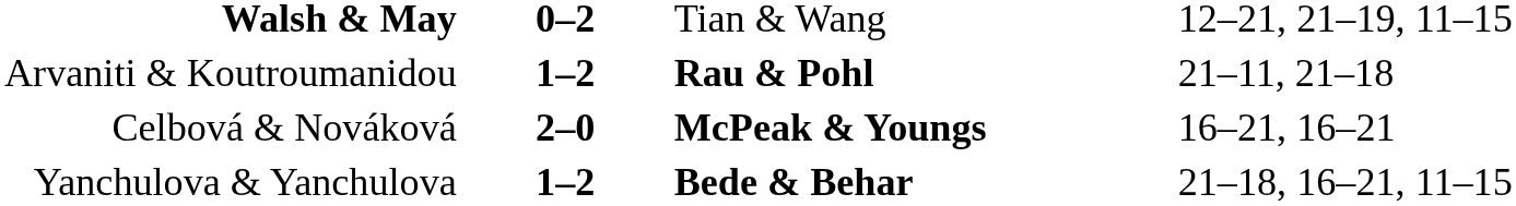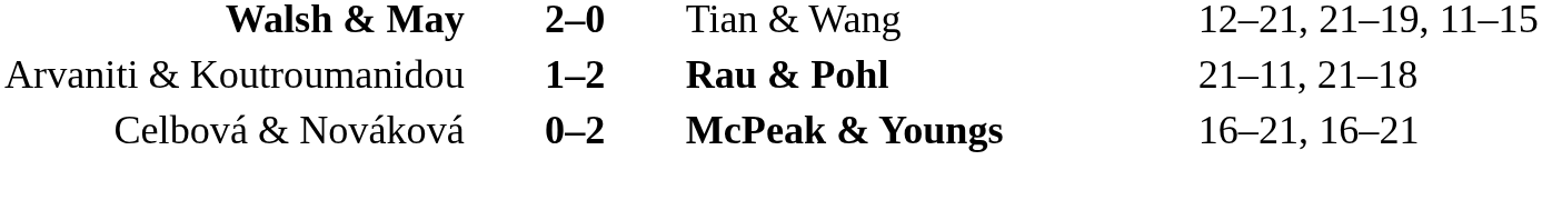Walsh & May | column 2: 0–2 -> 2–0
Celbová & Nováková | column 2: 2–0 -> 0–2
- row: Yanchulova & Yanchulova | 1–2 | Bede & Behar | 21–18, 16–21, 11–15
